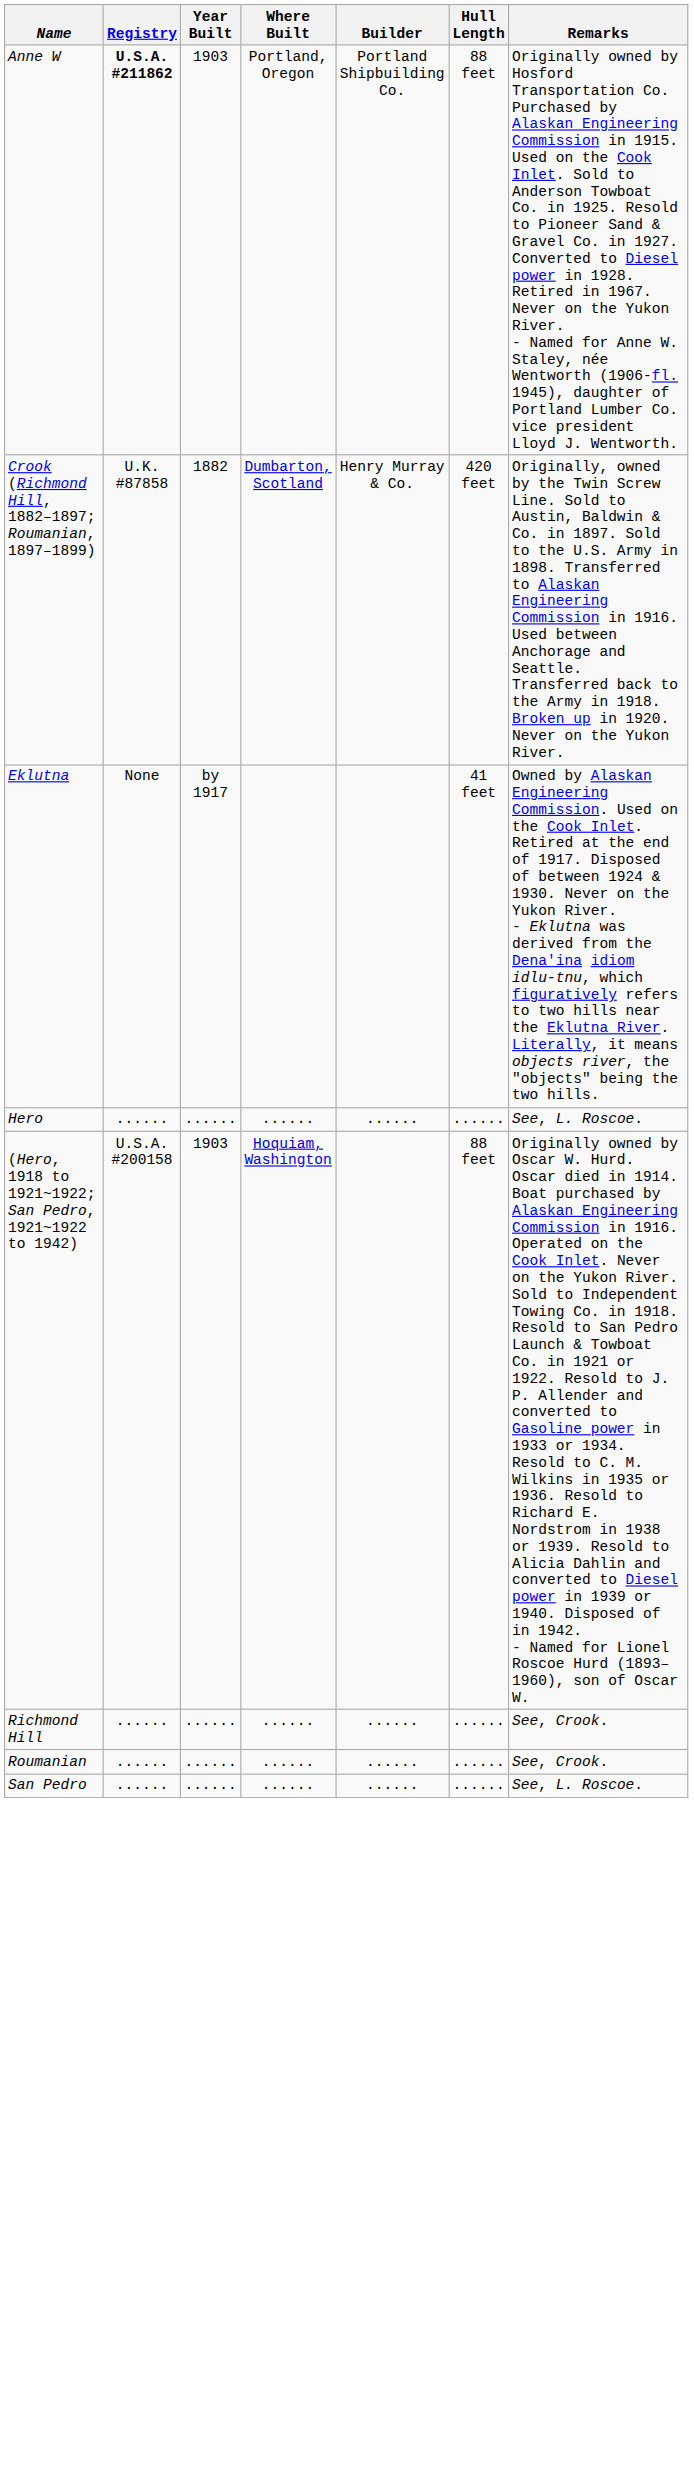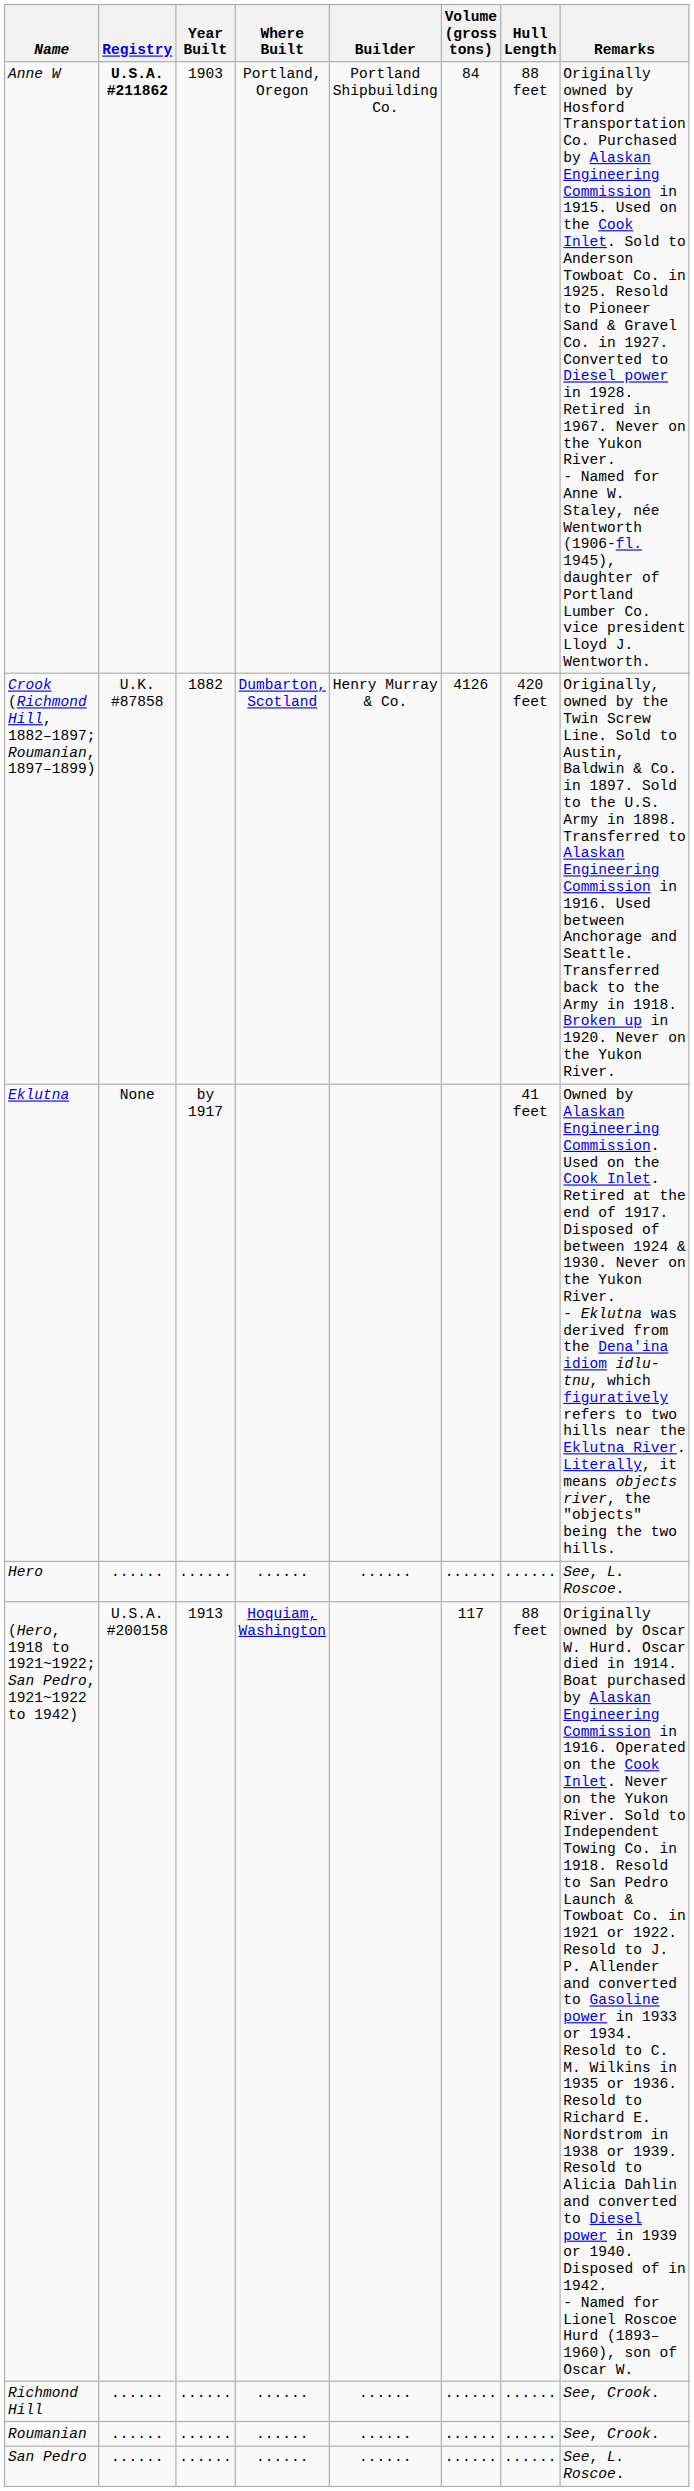+ column: Volume (gross tons) | 84 | 4126 | ...... | 117 | ...... | ...... | ......
(Hero, 1918 to 1921~1922; San Pedro, 1921~1922 to 1942) | Year Built: 1903 -> 1913
